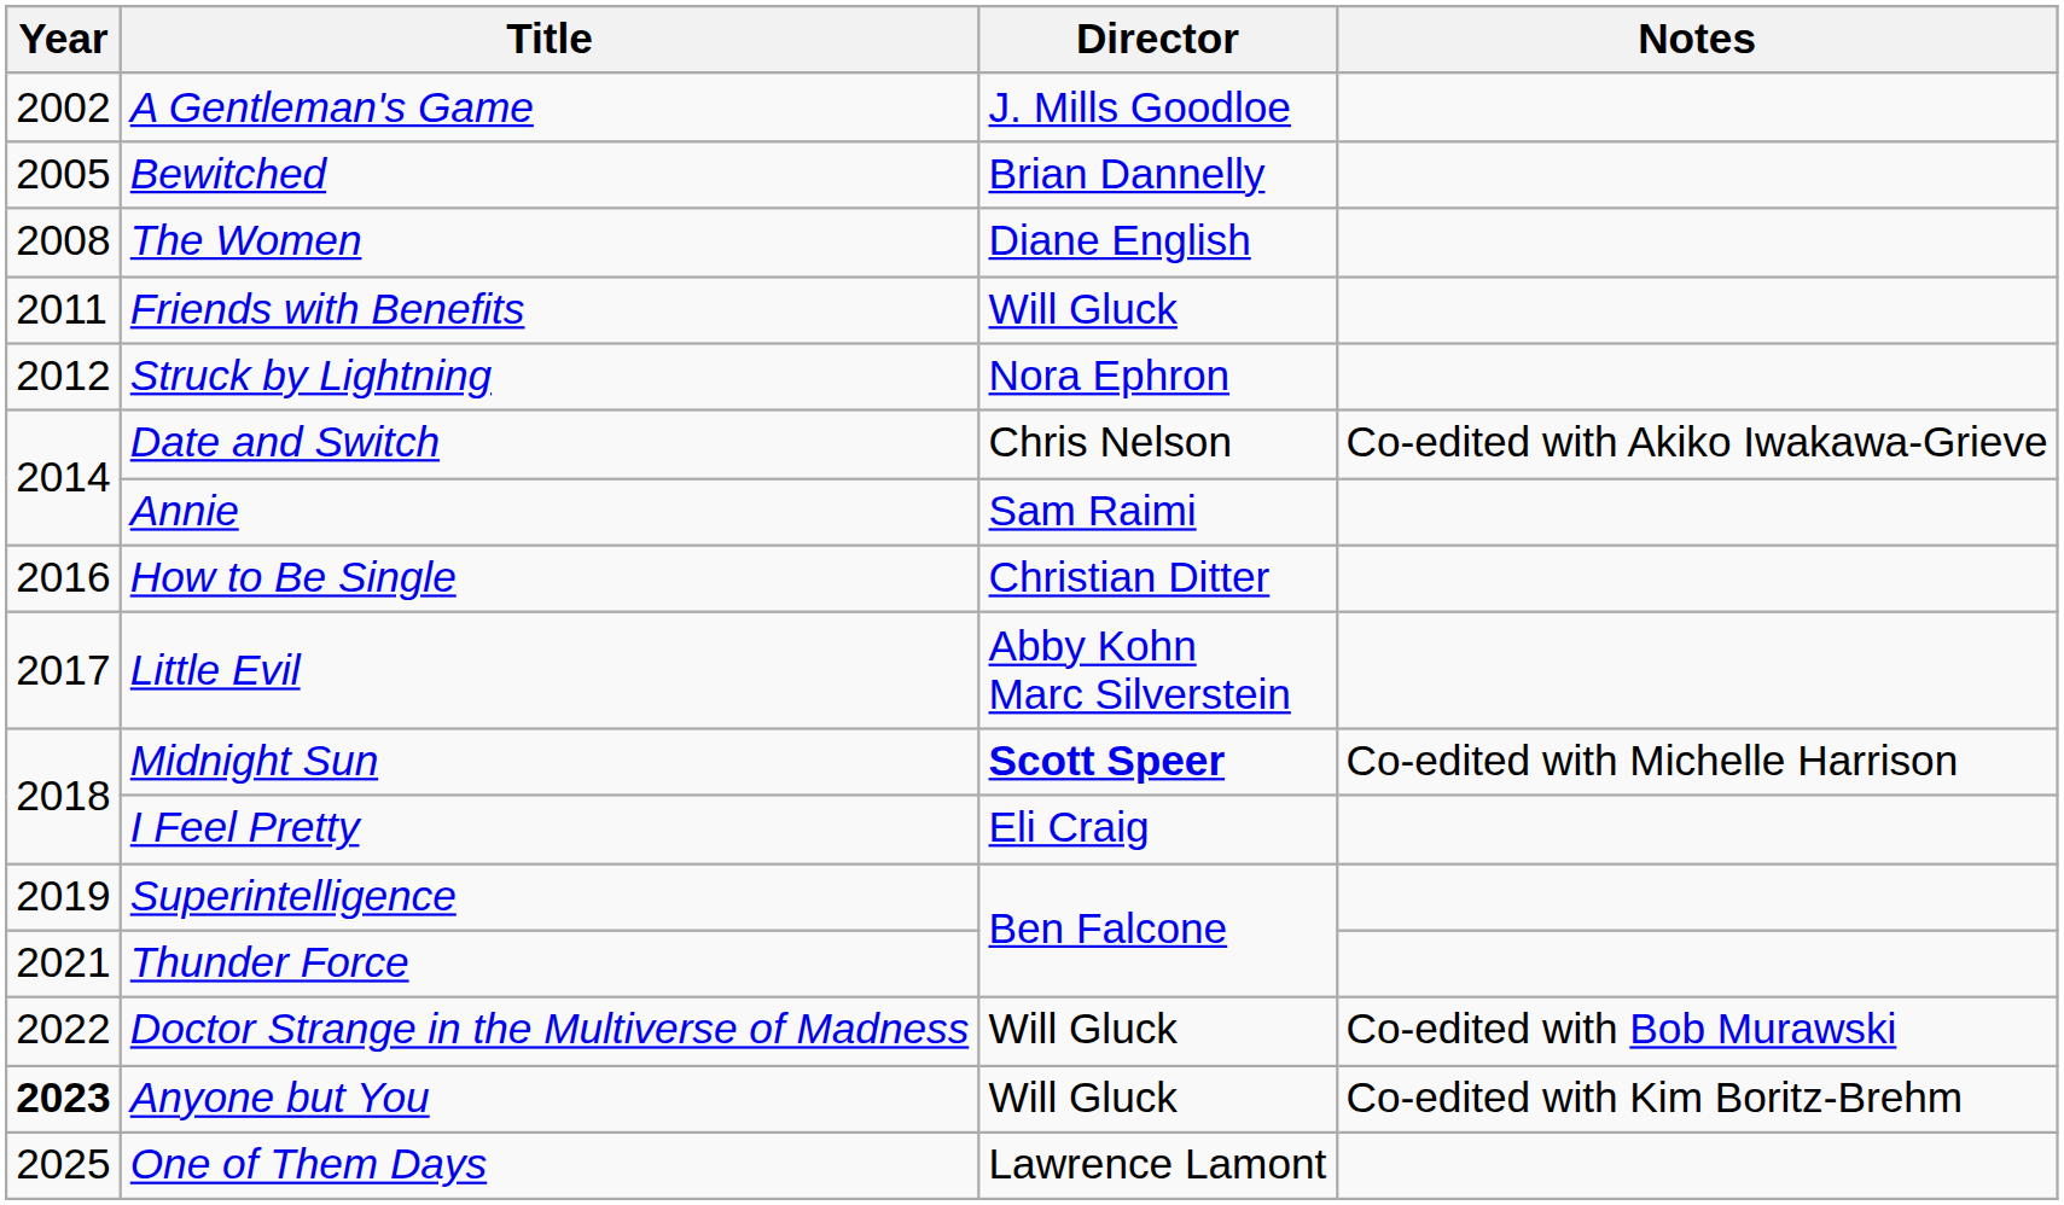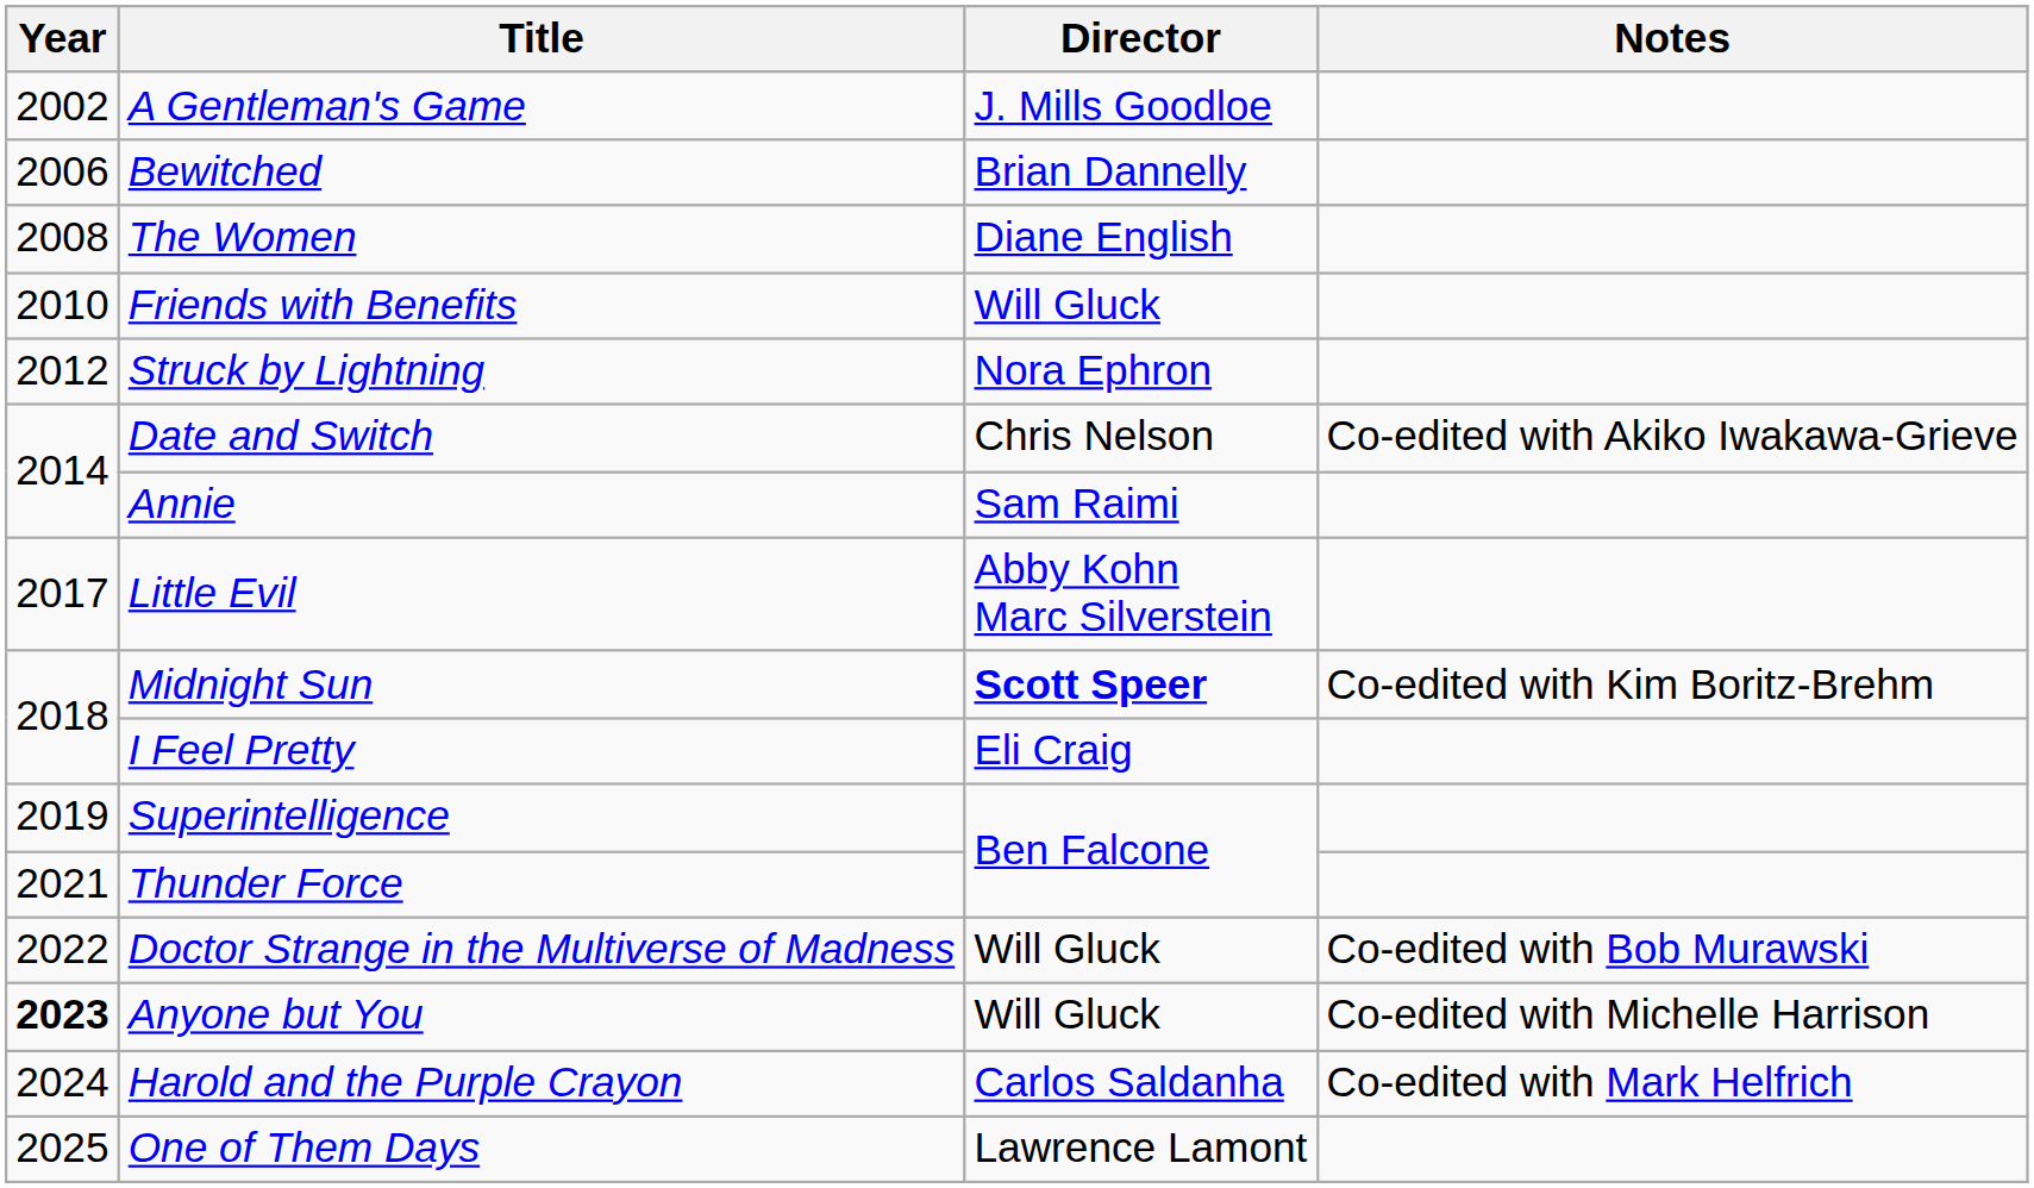Bewitched | Year: 2005 -> 2006
Friends with Benefits | Year: 2011 -> 2010
- row: 2016 | How to Be Single | Christian Ditter
Midnight Sun | Notes: Co-edited with Michelle Harrison -> Co-edited with Kim Boritz-Brehm
Anyone but You | Notes: Co-edited with Kim Boritz-Brehm -> Co-edited with Michelle Harrison
+ row: 2024 | Harold and the Purple Crayon | Carlos Saldanha | Co-edited with Mark Helfrich
